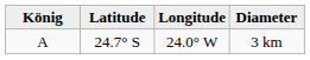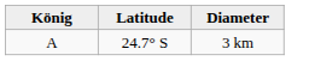- column: Longitude | 24.0° W
